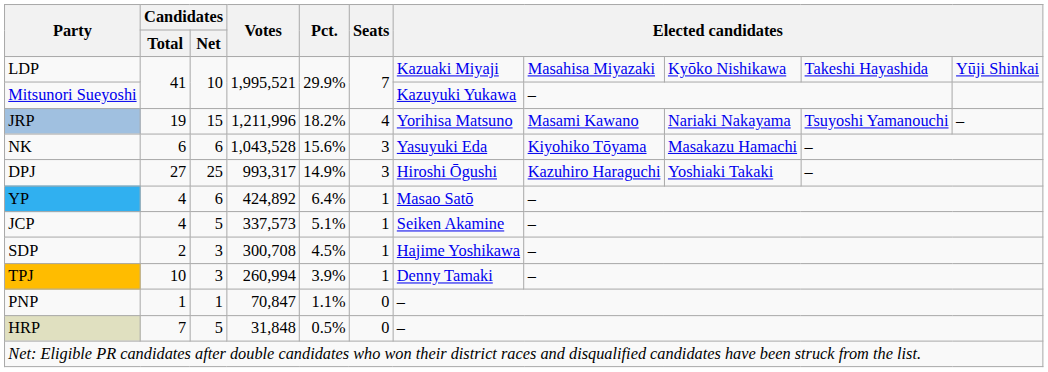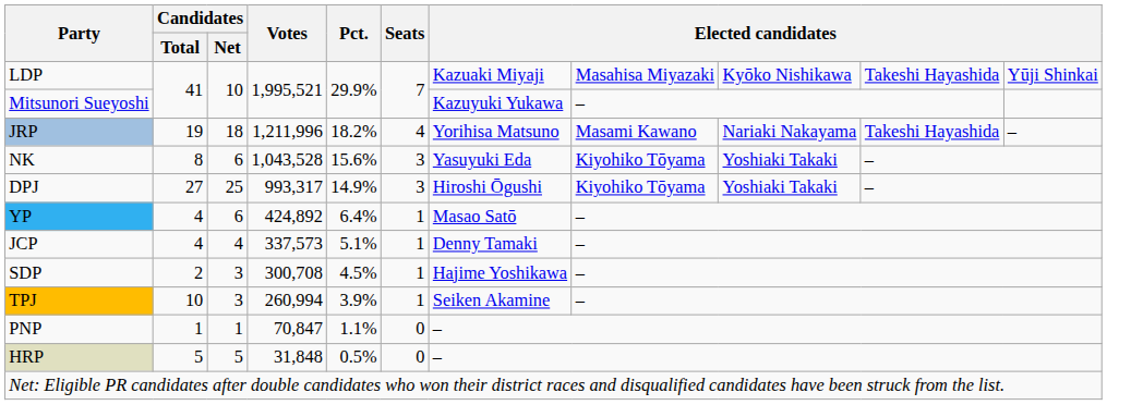JRP | Candidates / Net: 15 -> 18
JRP | column 10: Tsuyoshi Yamanouchi -> Takeshi Hayashida
NK | Candidates / Total: 6 -> 8
NK | column 9: Masakazu Hamachi -> Yoshiaki Takaki
DPJ | column 8: Kazuhiro Haraguchi -> Kiyohiko Tōyama
JCP | Candidates / Net: 5 -> 4
JCP | column 7: Seiken Akamine -> Denny Tamaki
TPJ | column 7: Denny Tamaki -> Seiken Akamine
HRP | Candidates / Total: 7 -> 5
